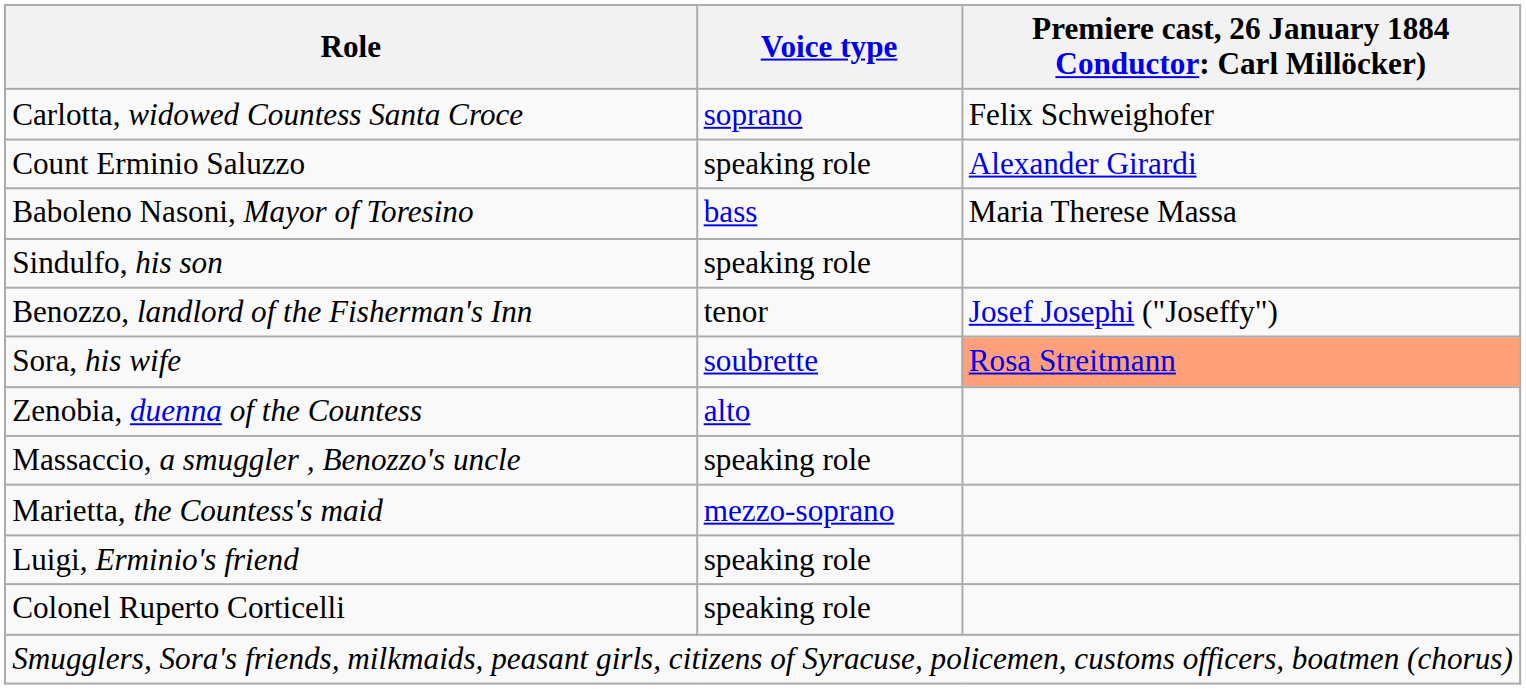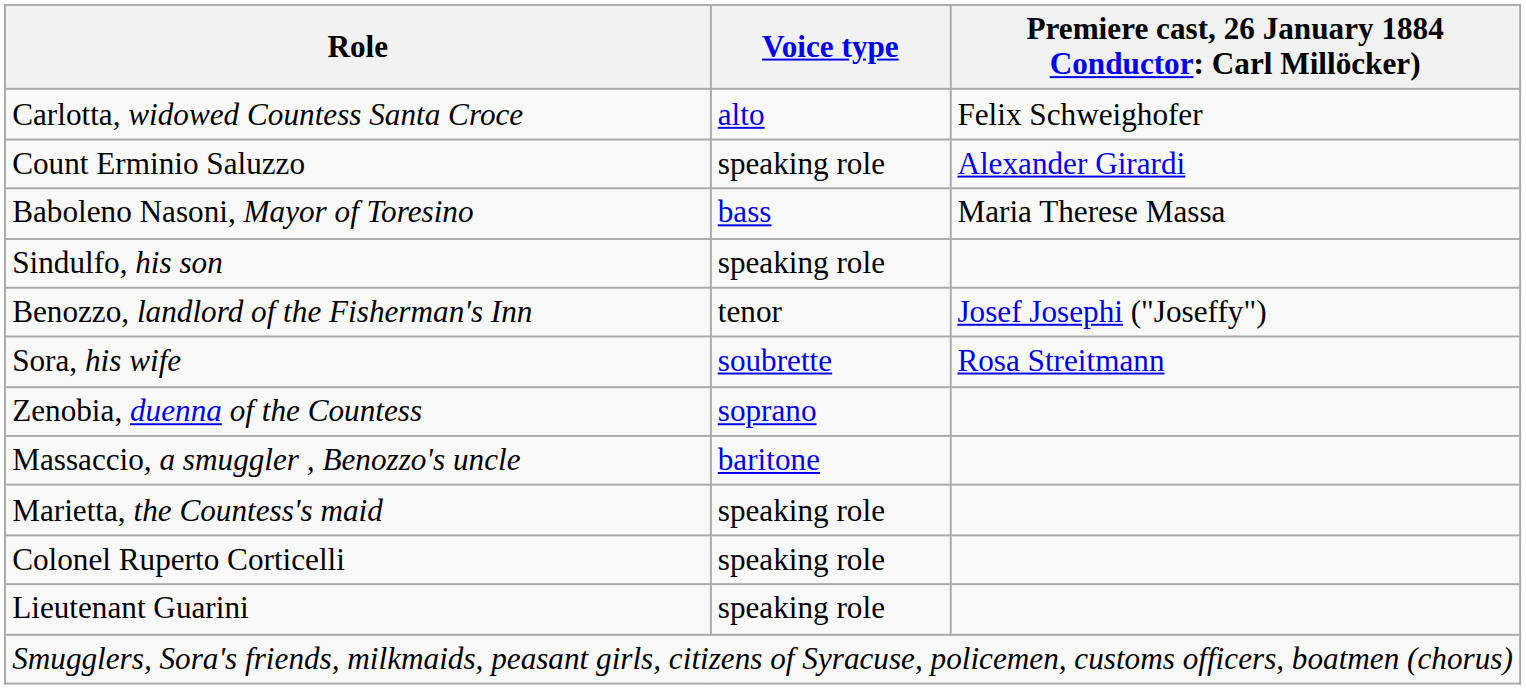Carlotta, widowed Countess Santa Croce | Voice type: soprano -> alto
Sora, his wife | column 3: lightsalmon background -> no background
Zenobia, duenna of the Countess | Voice type: alto -> soprano
Massaccio, a smuggler , Benozzo's uncle | Voice type: speaking role -> baritone
Marietta, the Countess's maid | Voice type: mezzo-soprano -> speaking role
- row: Luigi, Erminio's friend | speaking role
+ row: Lieutenant Guarini | speaking role
